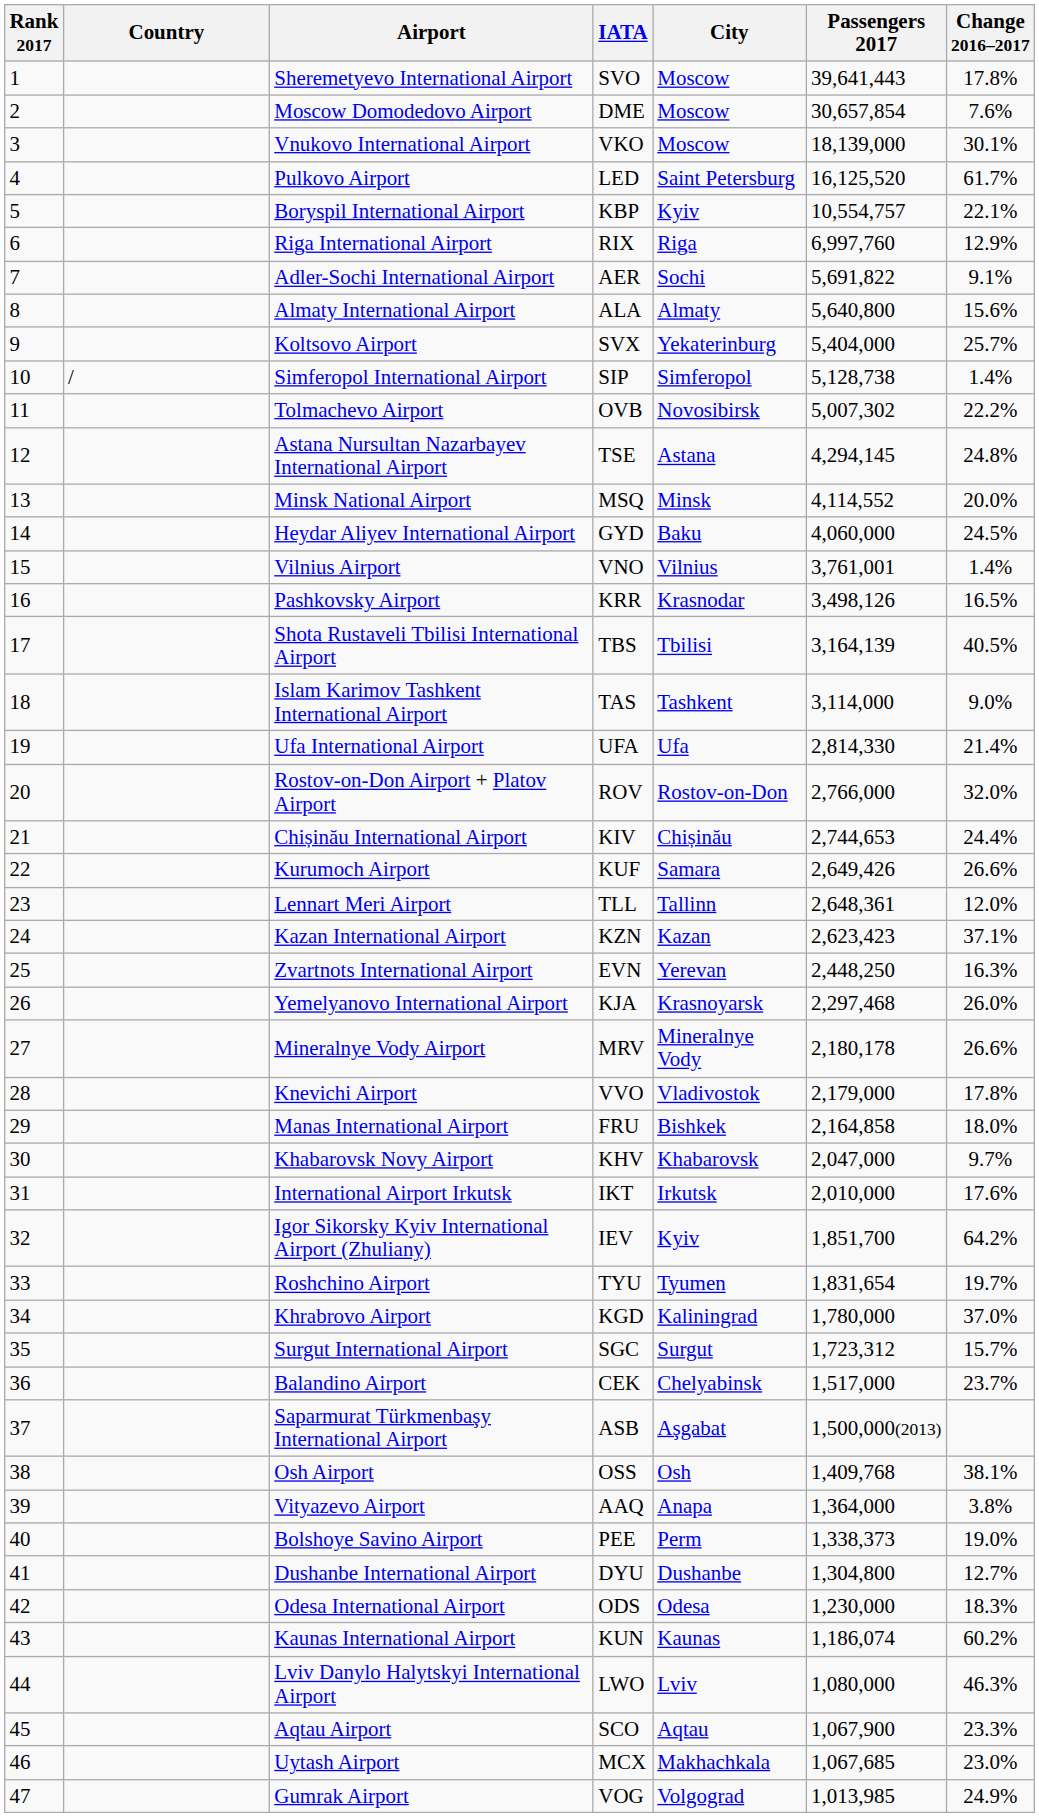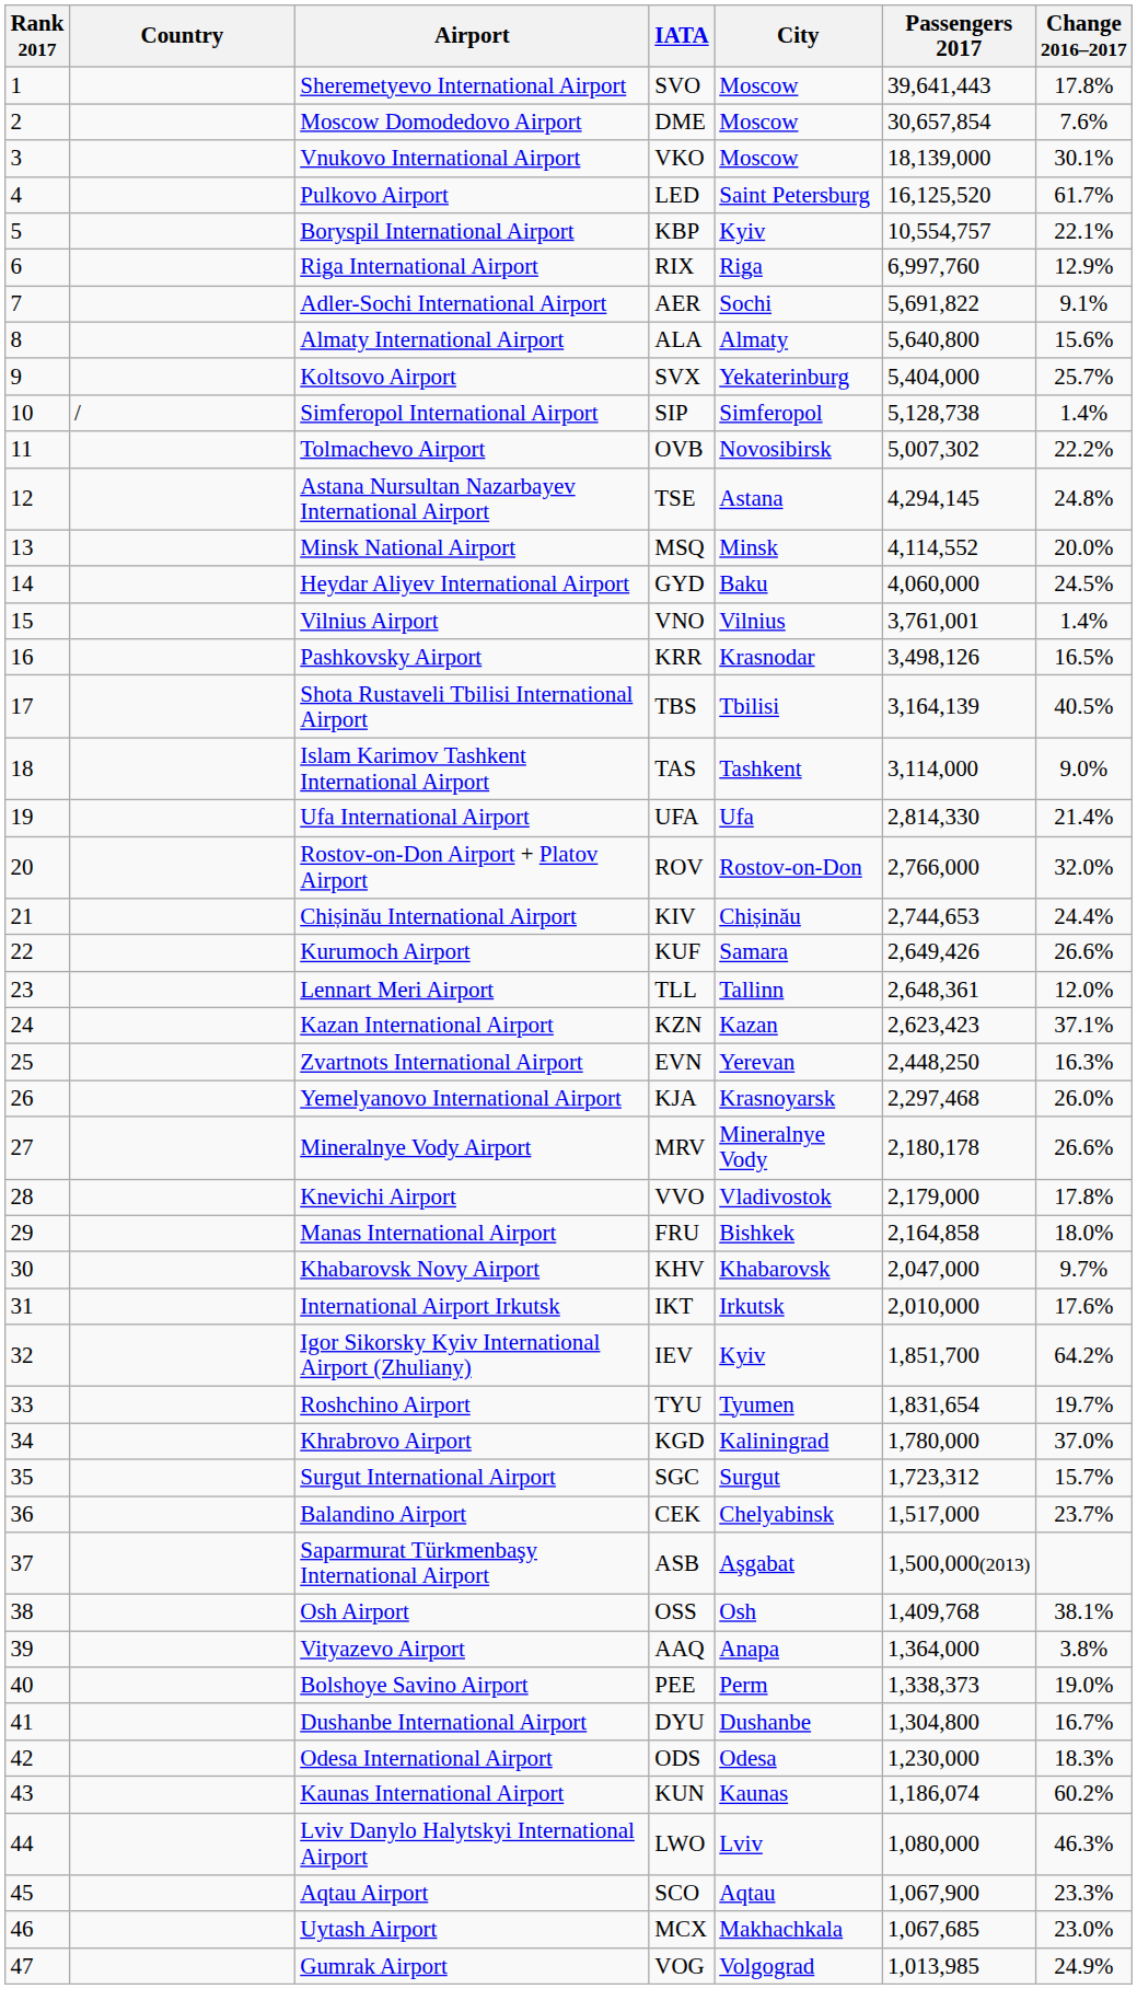Dushanbe International Airport | Change 2016–2017: 12.7% -> 16.7%
